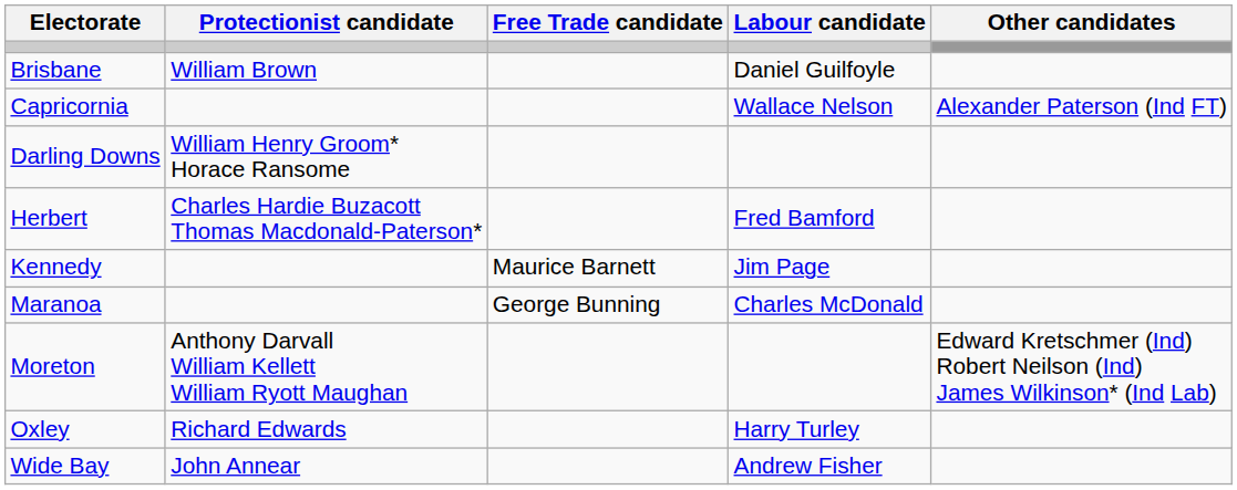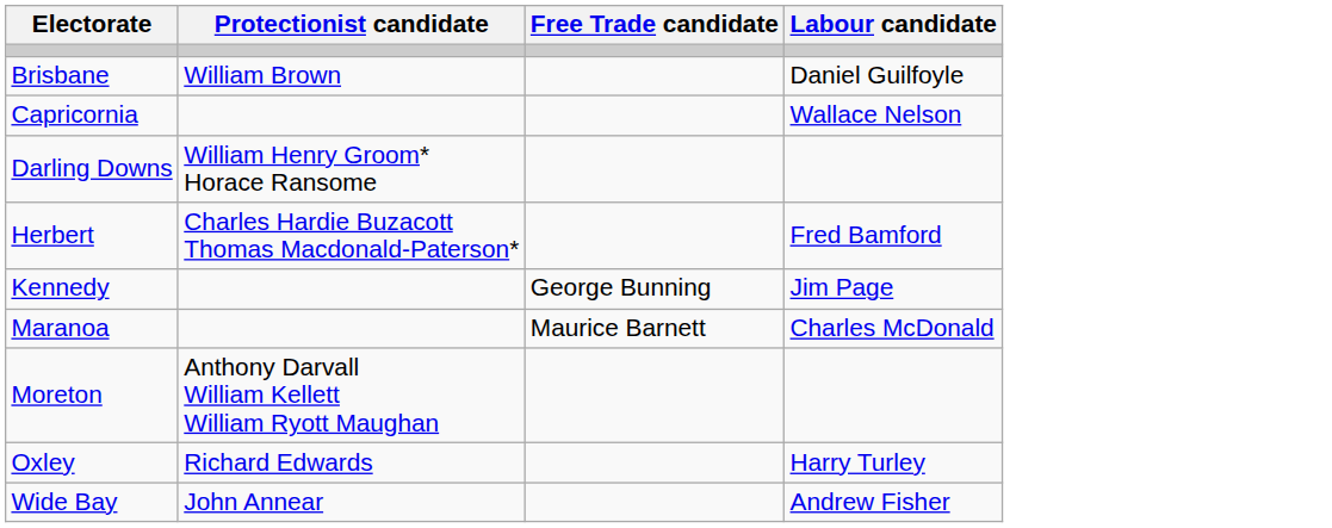- column: Other candidates | Alexander Paterson (Ind FT) | Edward Kretschmer (Ind) Robert Neilson (Ind) James Wilkinson* (Ind Lab)
Kennedy | Free Trade candidate: Maurice Barnett -> George Bunning
Maranoa | Free Trade candidate: George Bunning -> Maurice Barnett
